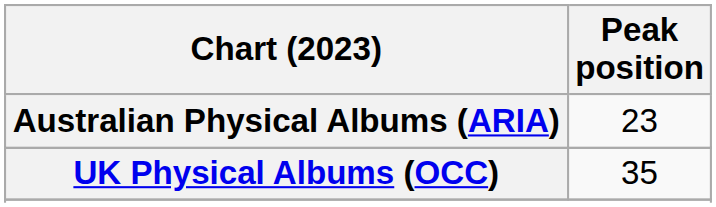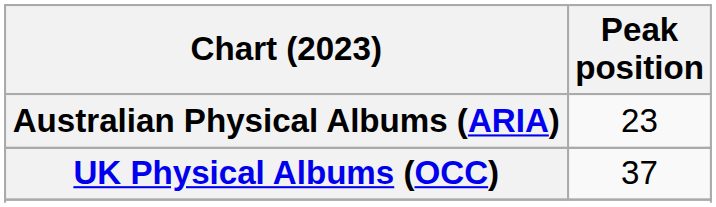UK Physical Albums (OCC) | Peak position: 35 -> 37
